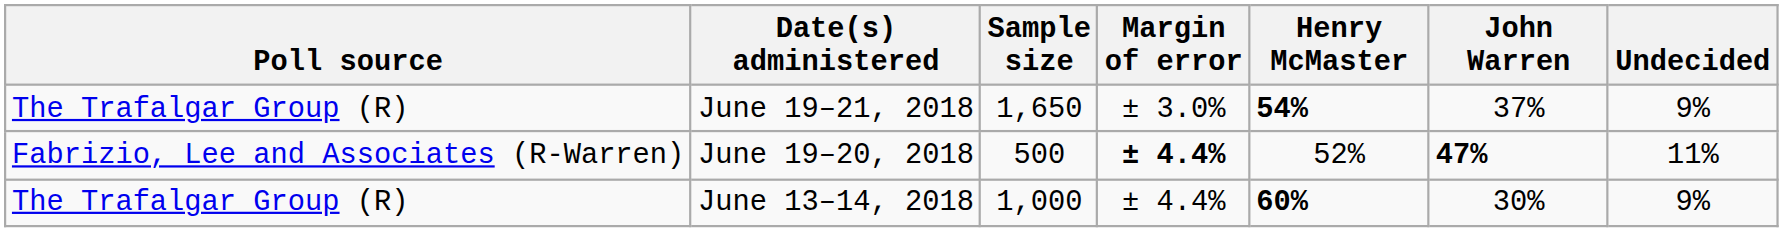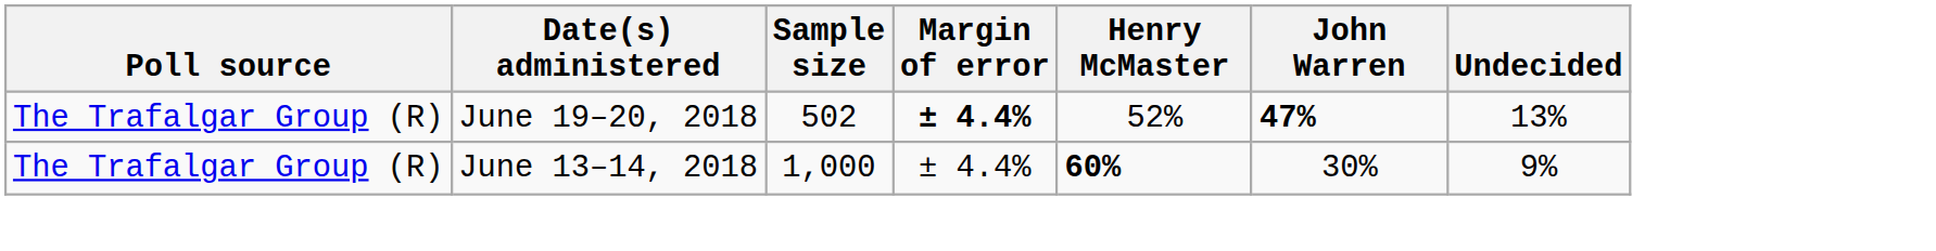- row: The Trafalgar Group (R) | June 19–21, 2018 | 1,650 | ± 3.0% | 54% | 37% | 9%
June 19–20, 2018 | Poll source: Fabrizio, Lee and Associates (R-Warren) -> The Trafalgar Group (R)
June 19–20, 2018 | Sample size: 500 -> 502
June 19–20, 2018 | Undecided: 11% -> 13%
